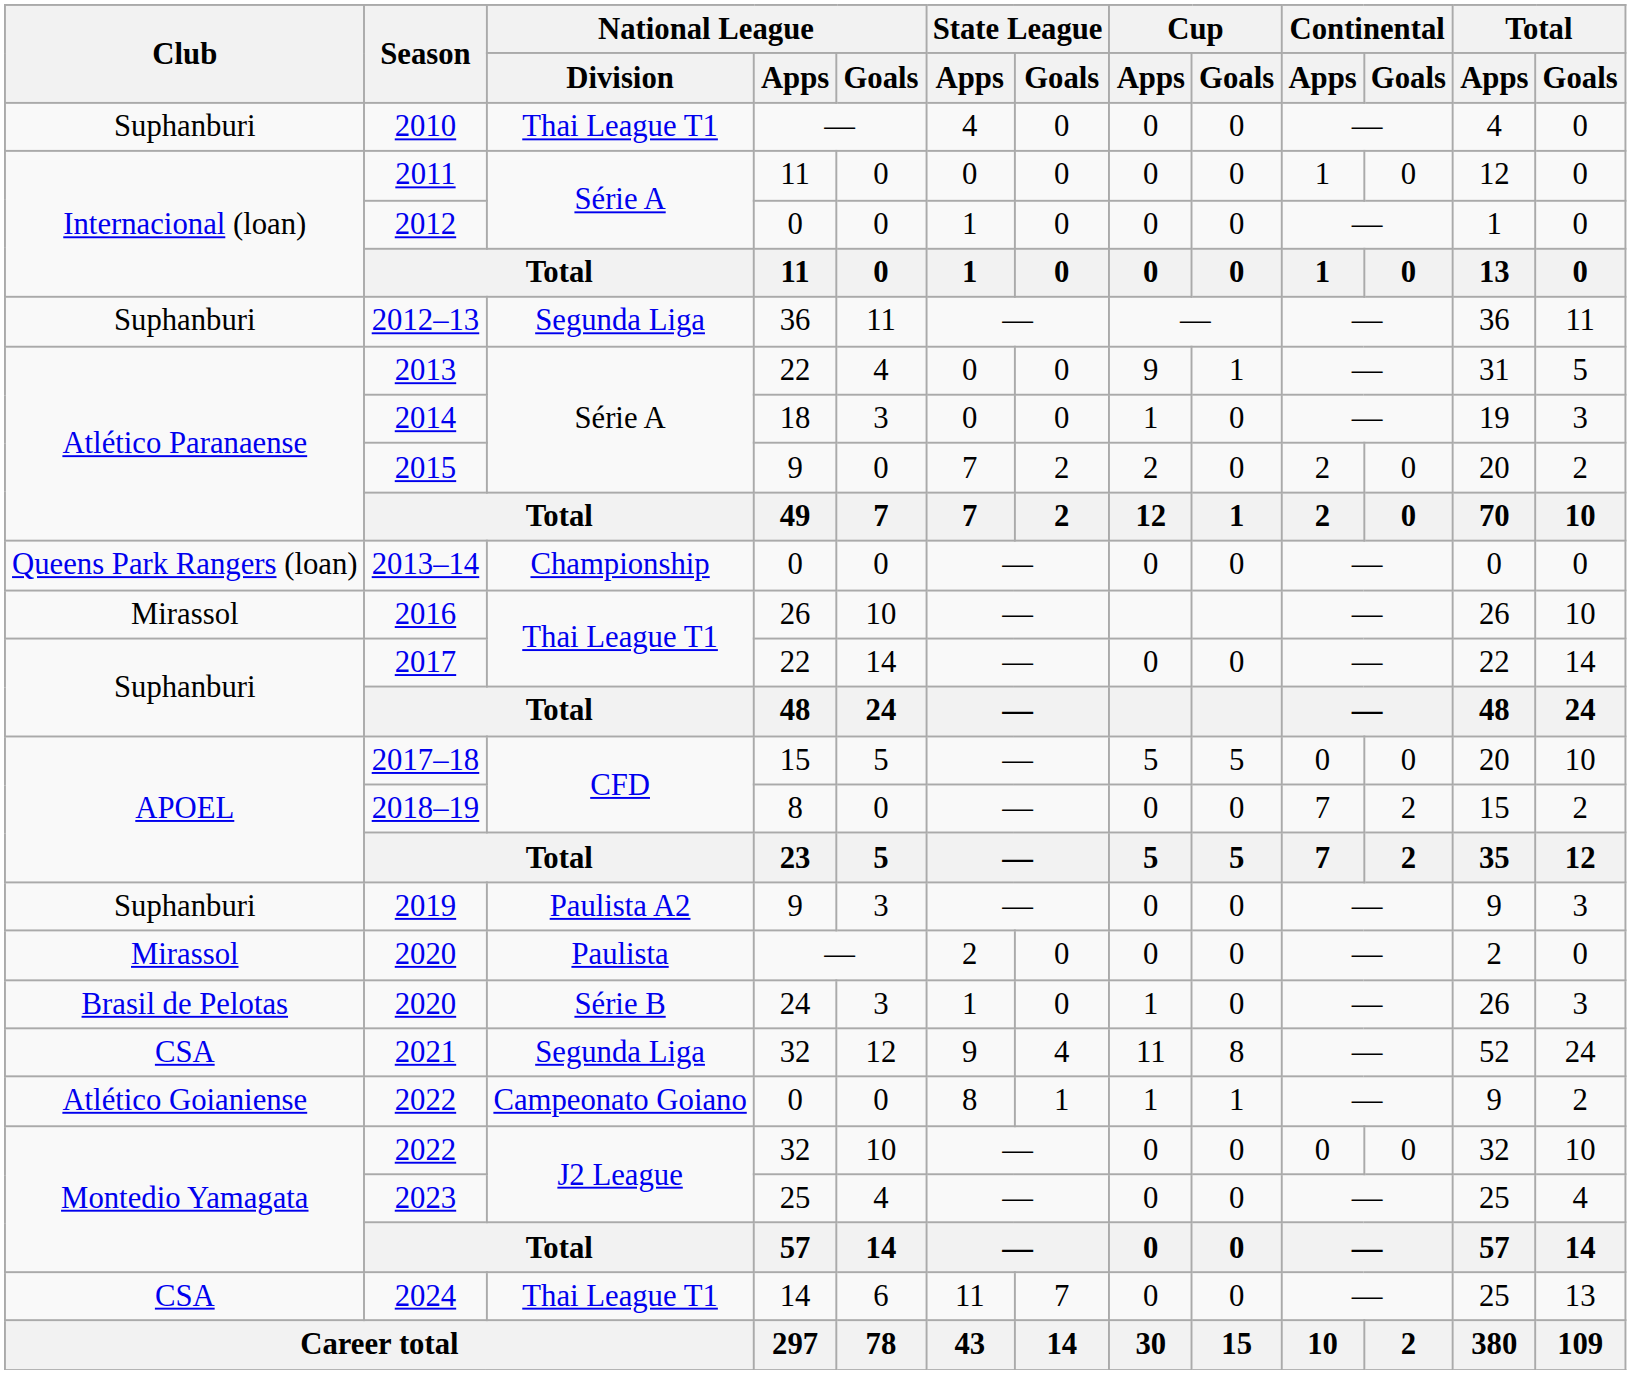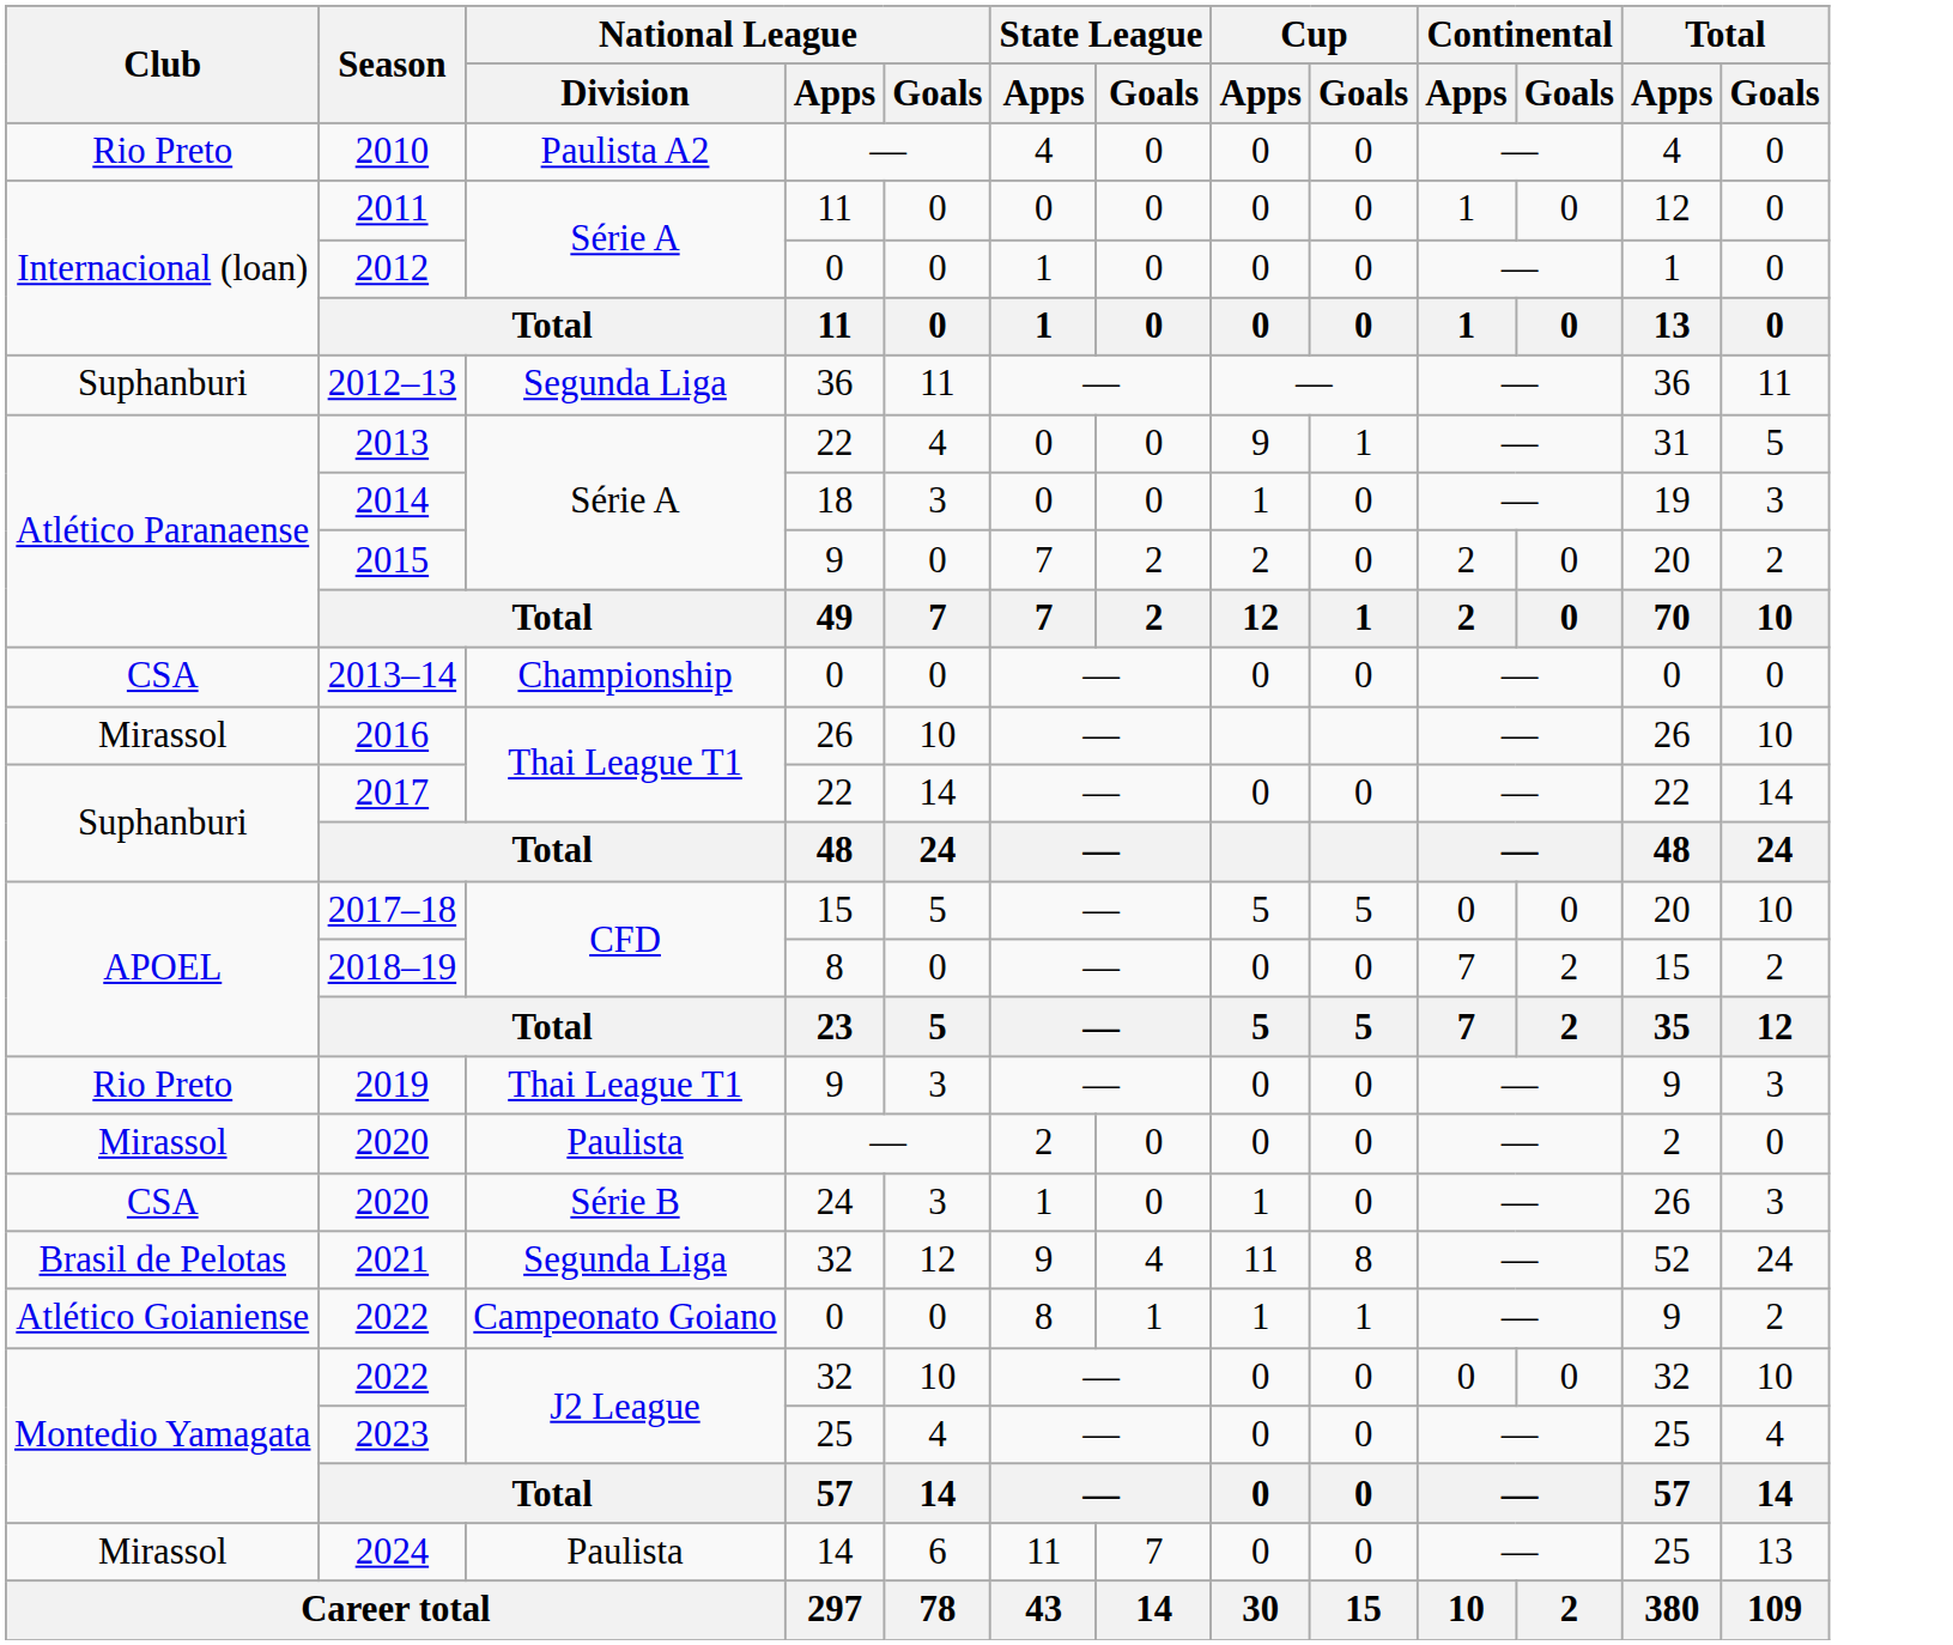2010 | Club: Suphanburi -> Rio Preto
2010 | National League / Division: Thai League T1 -> Paulista A2
2013–14 | Club: Queens Park Rangers (loan) -> CSA
2019 | Club: Suphanburi -> Rio Preto
2019 | National League / Division: Paulista A2 -> Thai League T1
2020 / 24 | Club: Brasil de Pelotas -> CSA
2021 | Club: CSA -> Brasil de Pelotas
2024 | Club: CSA -> Mirassol
2024 | National League / Division: Thai League T1 -> Paulista
